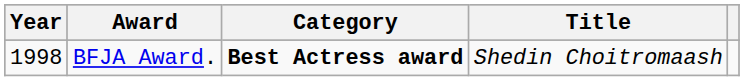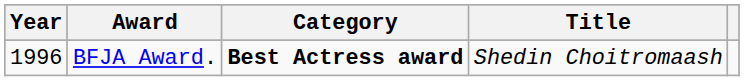BFJA Award. | Year: 1998 -> 1996
